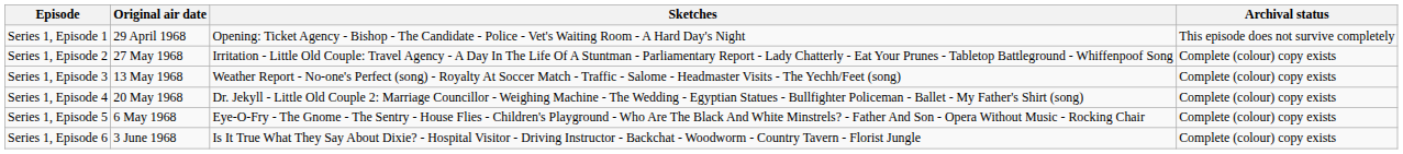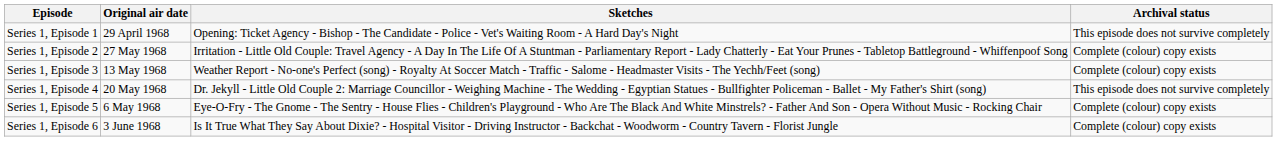Series 1, Episode 4 | Archival status: Complete (colour) copy exists -> This episode does not survive completely
